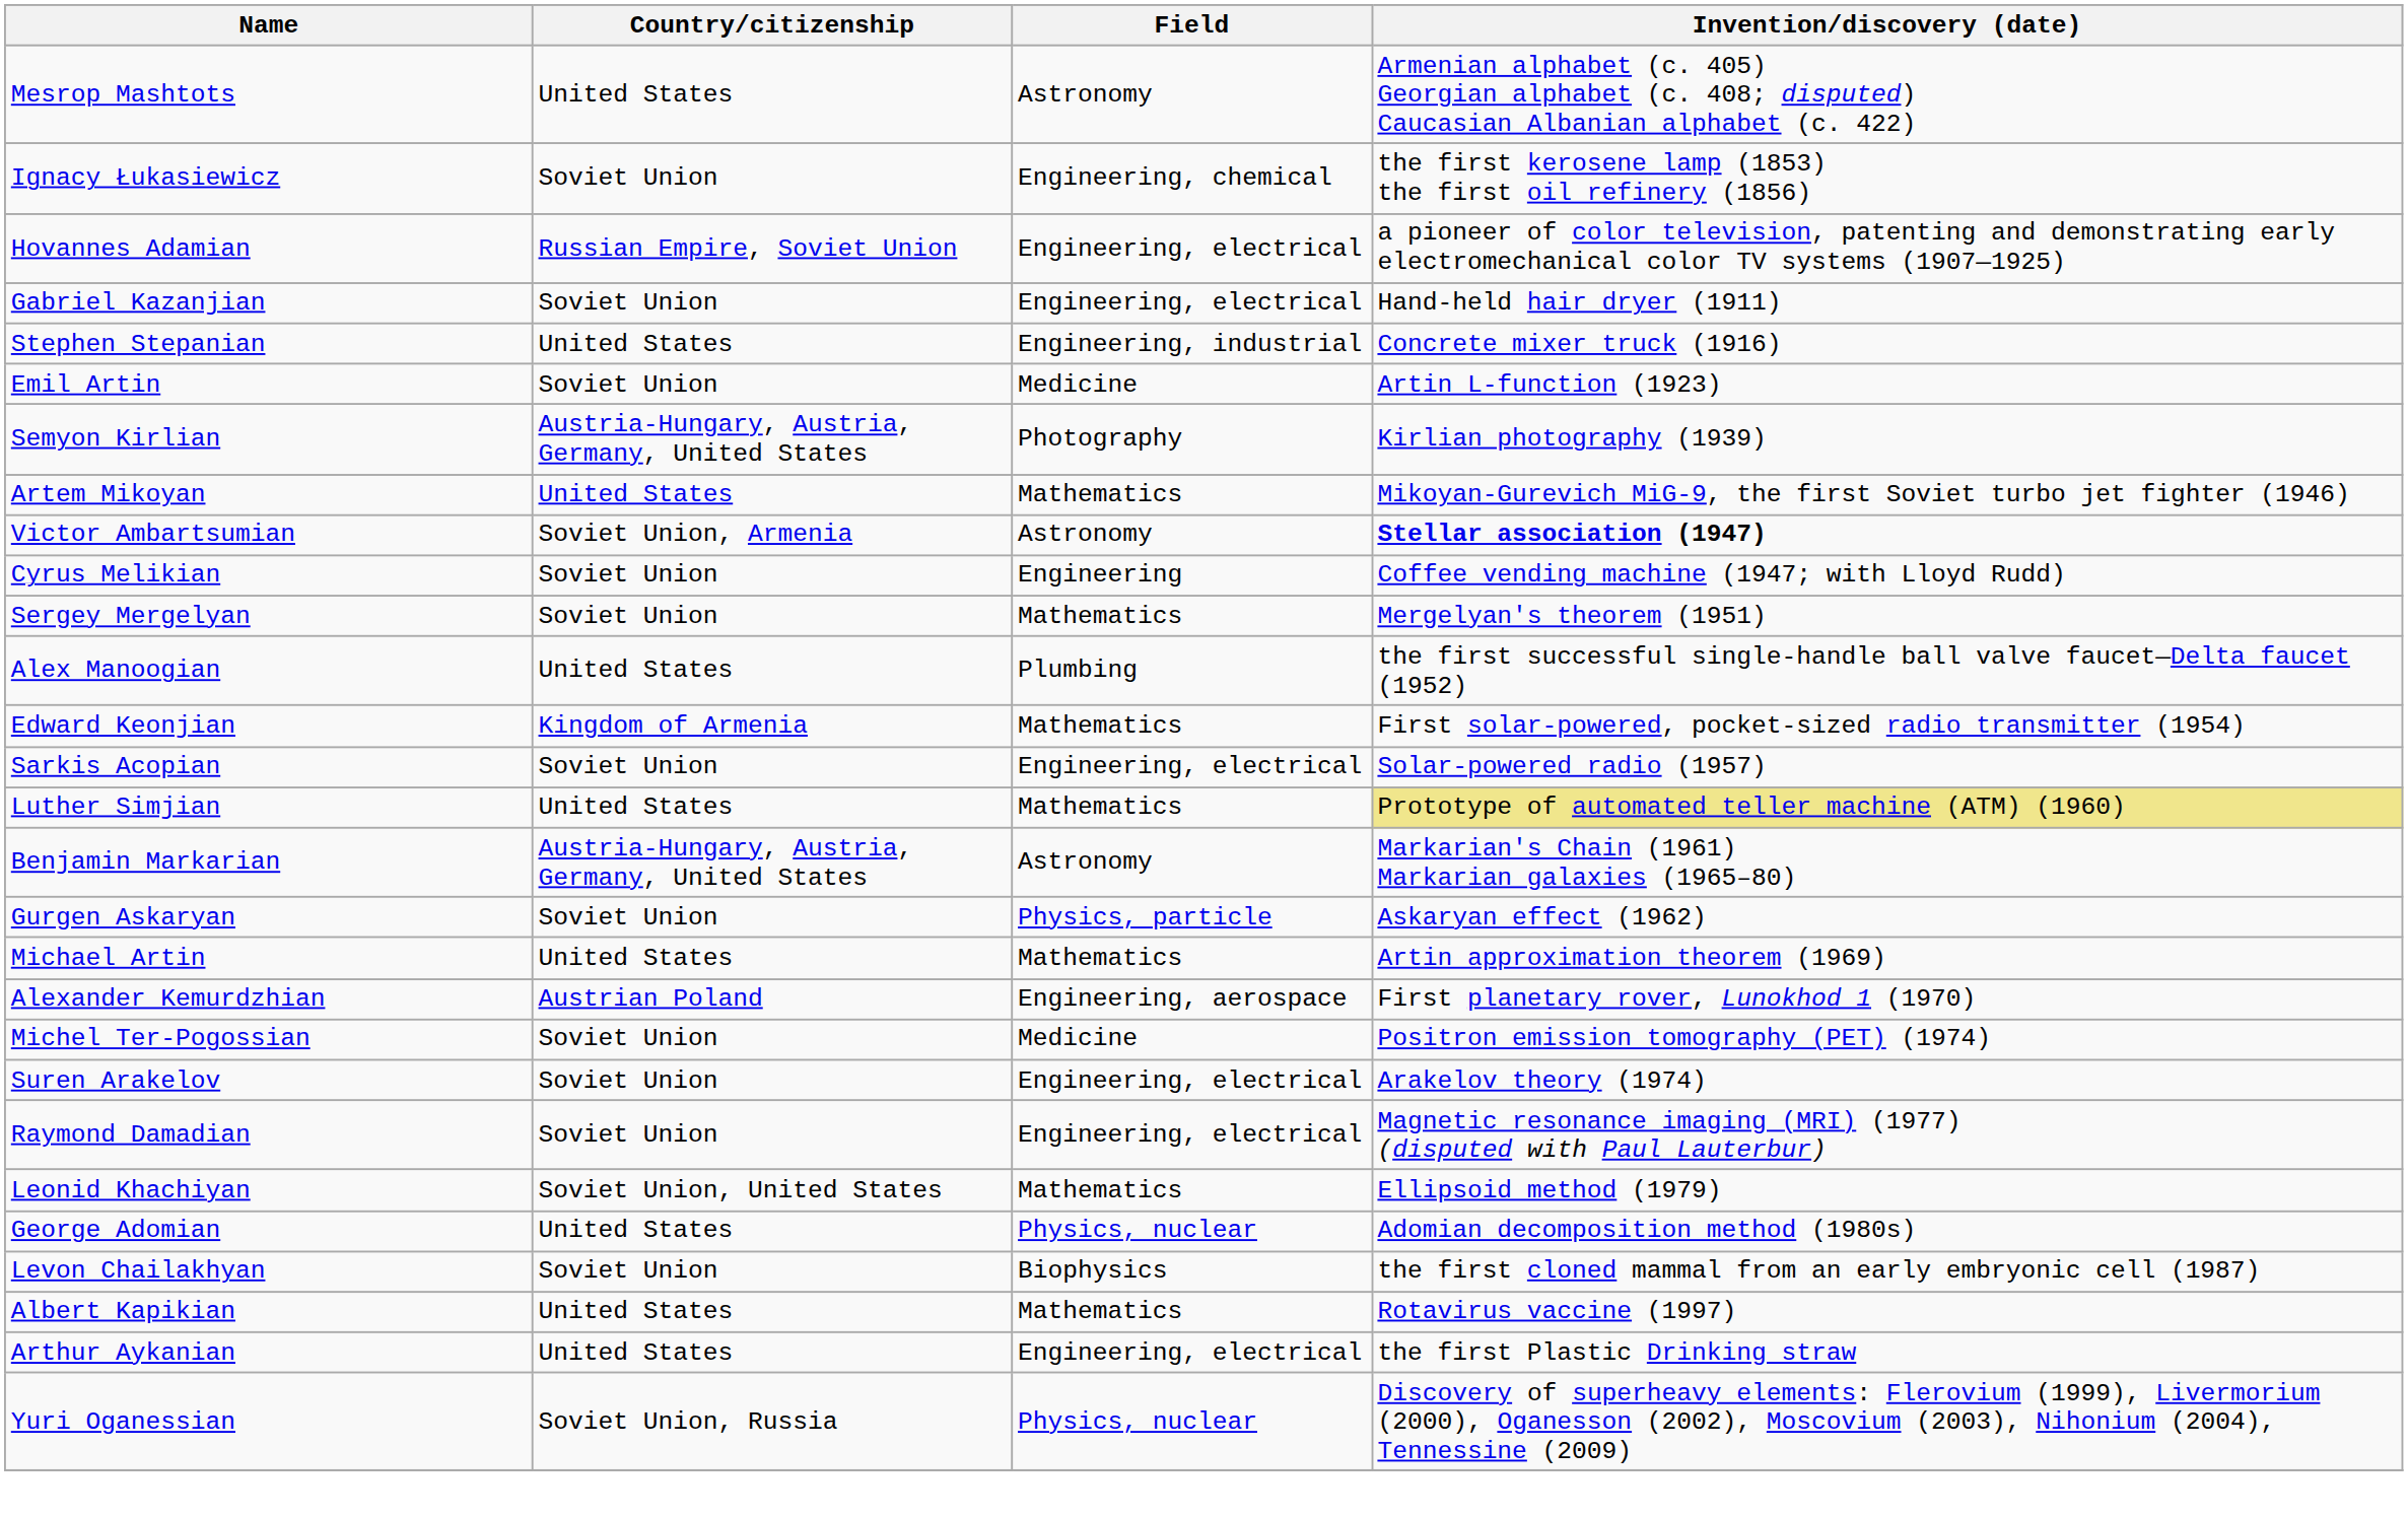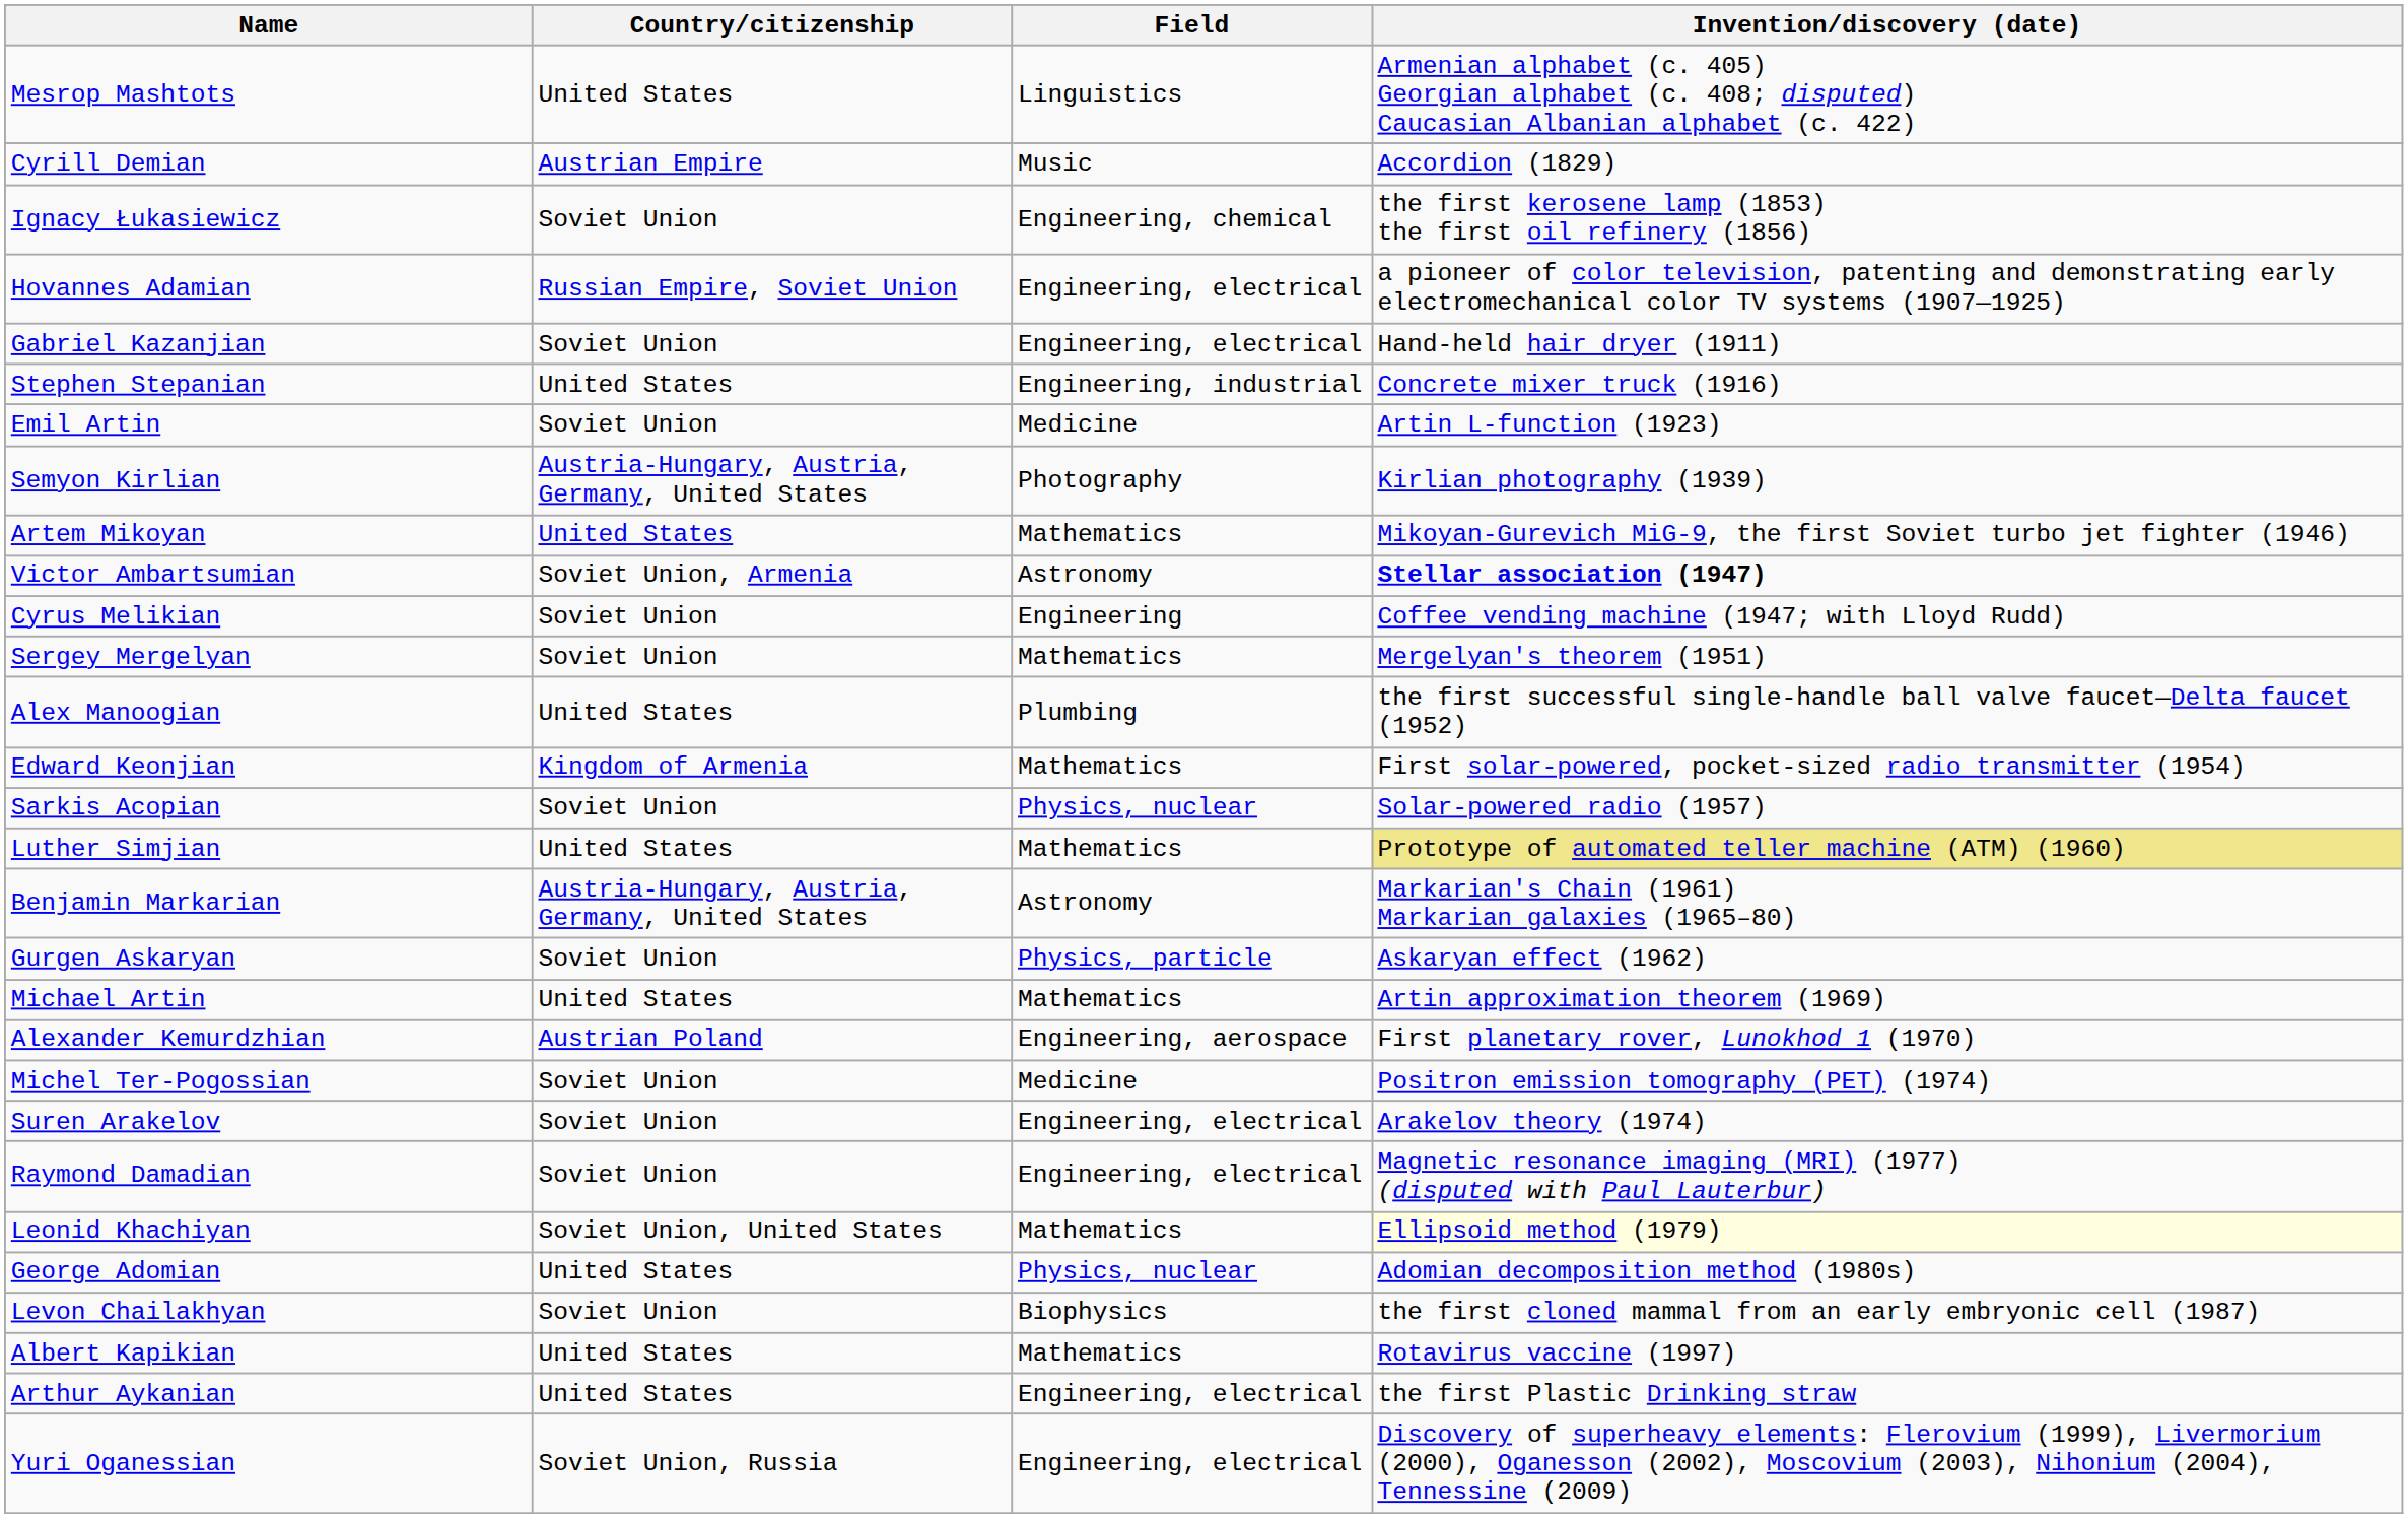Mesrop Mashtots | Field: Astronomy -> Linguistics
+ row: Cyrill Demian | Austrian Empire | Music | Accordion (1829)
Sarkis Acopian | Field: Engineering, electrical -> Physics, nuclear
Leonid Khachiyan | Invention/discovery (date): no background -> lightyellow background
Yuri Oganessian | Field: Physics, nuclear -> Engineering, electrical
